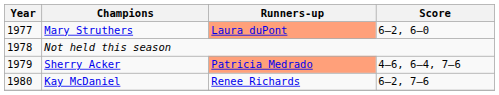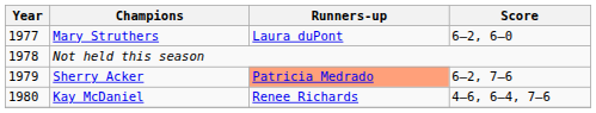Mary Struthers | Runners-up: lightsalmon background -> no background
Sherry Acker | Score: 4–6, 6–4, 7–6 -> 6–2, 7–6
Kay McDaniel | Score: 6–2, 7–6 -> 4–6, 6–4, 7–6
